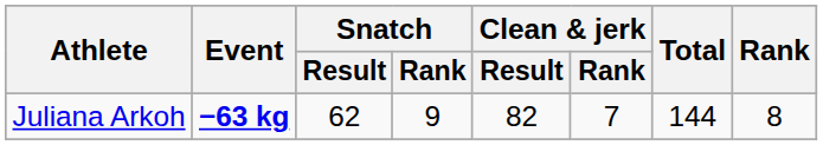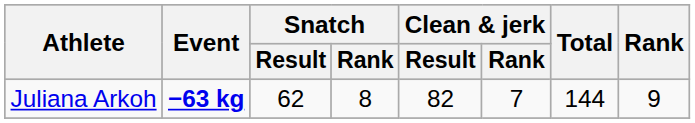Juliana Arkoh | Snatch / Rank: 9 -> 8
Juliana Arkoh | Rank: 8 -> 9
